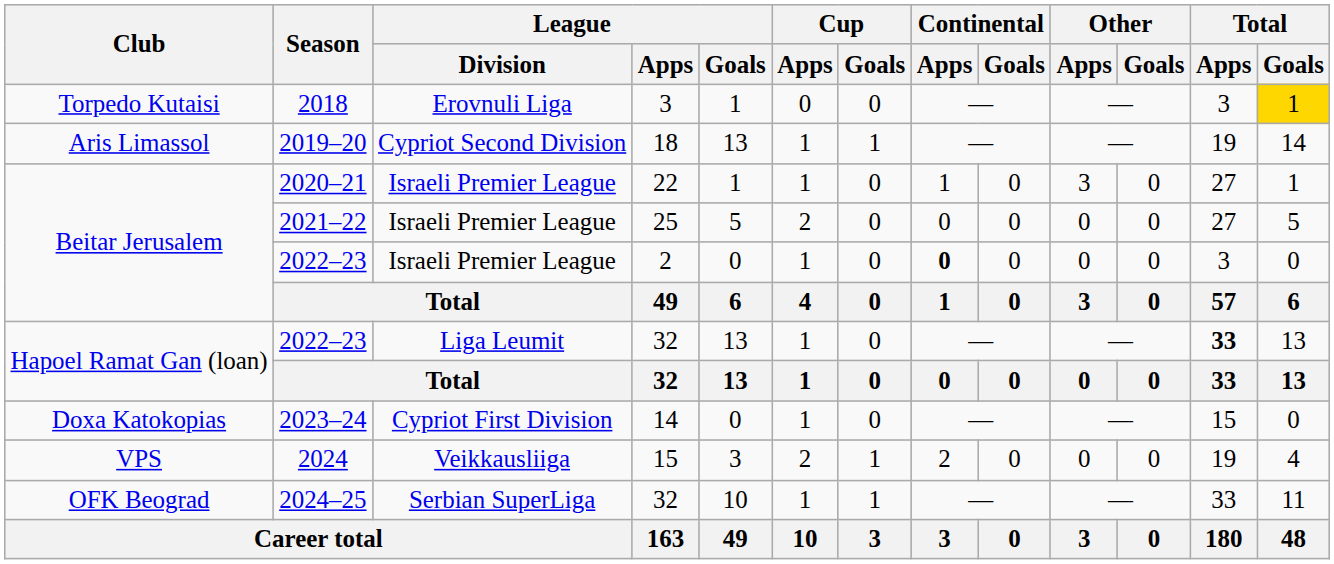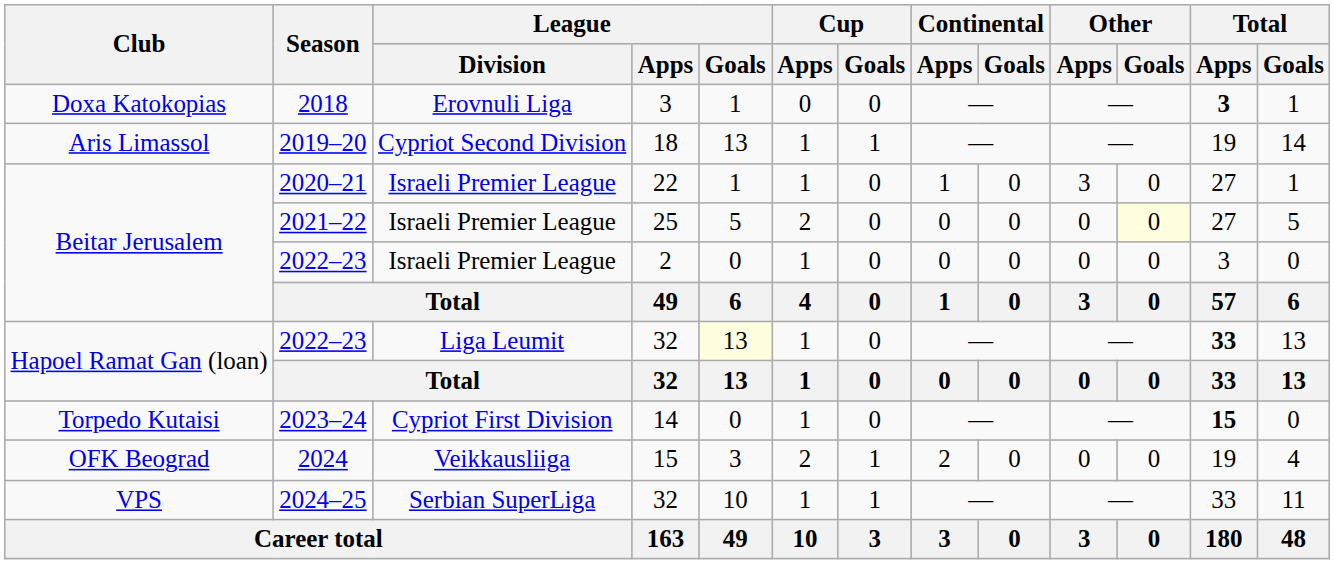2018 | Club: Torpedo Kutaisi -> Doxa Katokopias
2018 | Total / Apps: normal -> bold
2018 | Total / Goals: gold background -> no background
2021–22 | Other / Goals: no background -> lightyellow background
2022–23 / 2 | Continental / Apps: bold -> normal
2022–23 / 32 | League / Goals: no background -> lightyellow background
2023–24 | Club: Doxa Katokopias -> Torpedo Kutaisi
2023–24 | Total / Apps: normal -> bold
2024 | Club: VPS -> OFK Beograd
2024–25 | Club: OFK Beograd -> VPS
